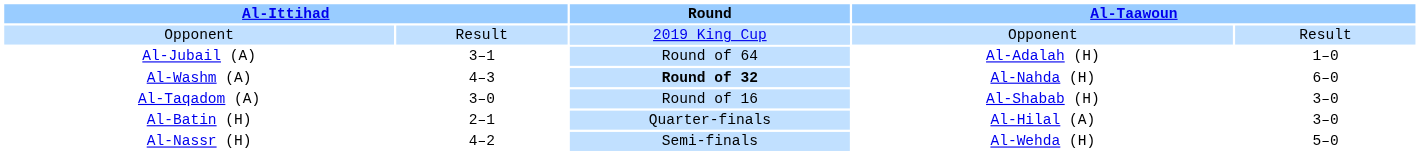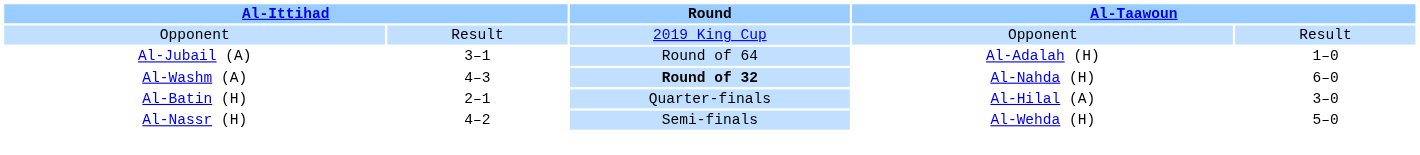- row: Al-Taqadom (A) | 3–0 | Round of 16 | Al-Shabab (H) | 3–0
